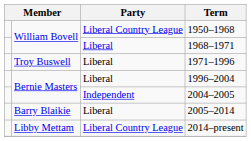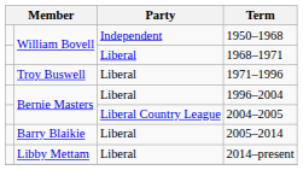1950–1968 | Party: Liberal Country League -> Independent
2004–2005 | Party: Independent -> Liberal Country League
2014–present | Party: Liberal Country League -> Liberal
